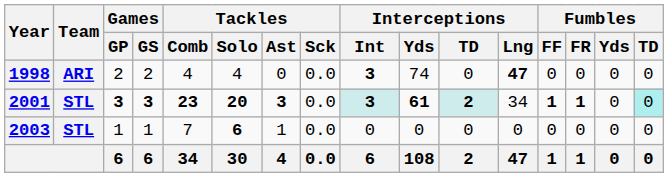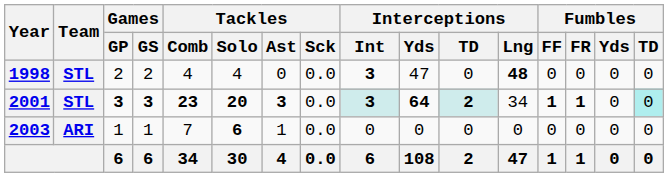1998 | Team: ARI -> STL
1998 | Interceptions / Yds: 74 -> 47
1998 | Interceptions / Lng: 47 -> 48
2001 | Interceptions / Yds: 61 -> 64
2003 | Team: STL -> ARI
